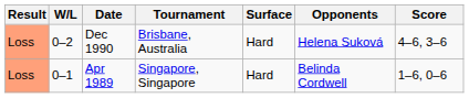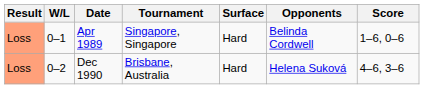rows swapped: Apr 1989 <-> Dec 1990
